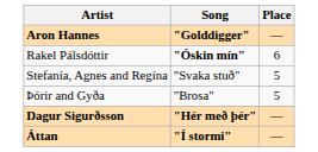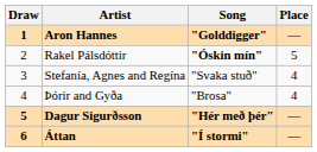+ column: Draw | 1 | 2 | 3 | 4 | 5 | 6
Rakel Pálsdóttir | Place: 6 -> 5
Stefanía, Agnes and Regína | Place: 5 -> 4
Þórir and Gyða | Place: 5 -> 4
